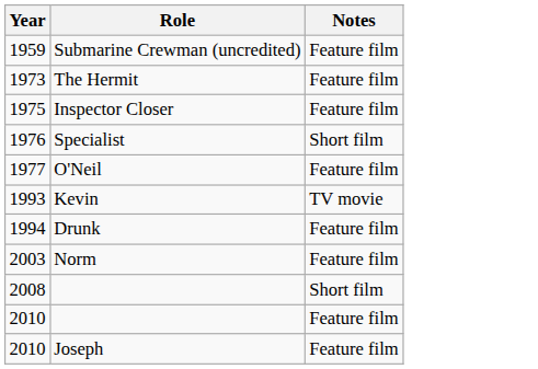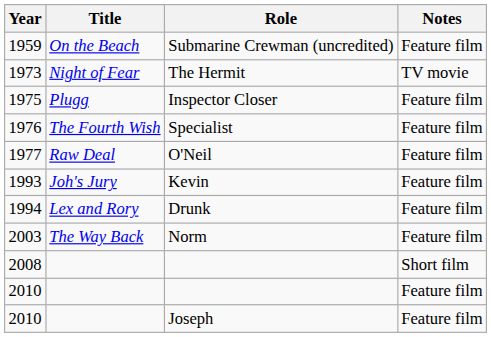+ column: Title | On the Beach | Night of Fear | Plugg | The Fourth Wish | Raw Deal | Joh's Jury | Lex and Rory | The Way Back
The Hermit | Notes: Feature film -> TV movie
Specialist | Notes: Short film -> Feature film
Kevin | Notes: TV movie -> Feature film
